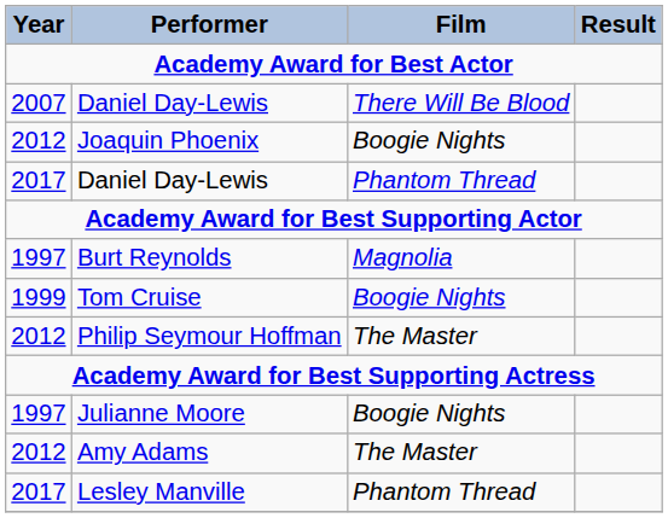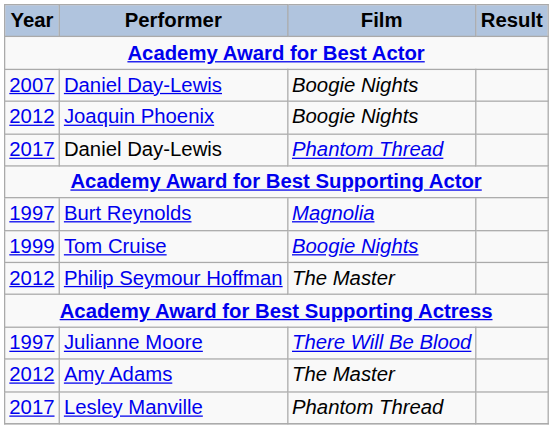2007 / Daniel Day-Lewis | Film: There Will Be Blood -> Boogie Nights
Julianne Moore | Film: Boogie Nights -> There Will Be Blood
